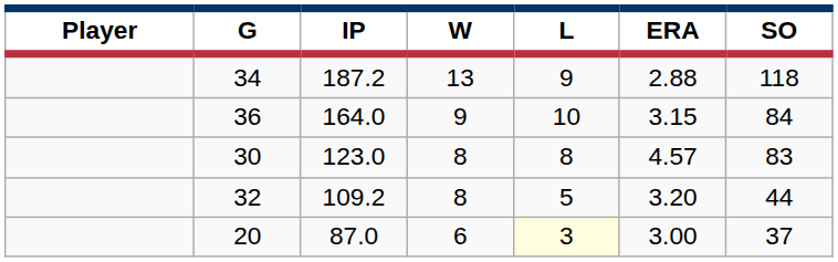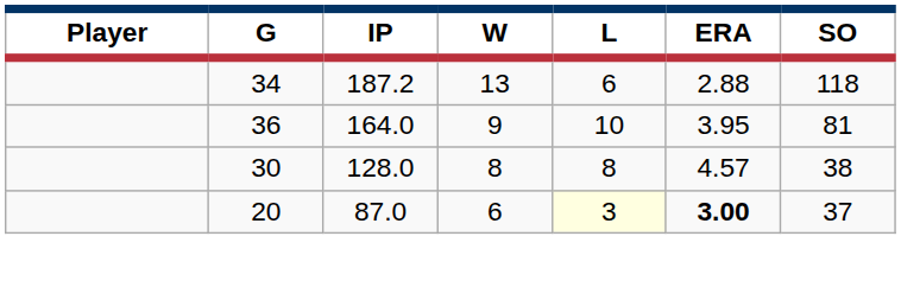34 | L: 9 -> 6
36 | ERA: 3.15 -> 3.95
36 | SO: 84 -> 81
30 | IP: 123.0 -> 128.0
30 | SO: 83 -> 38
- row: 32 | 109.2 | 8 | 5 | 3.20 | 44
20 | ERA: normal -> bold
